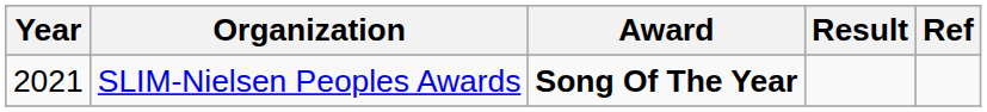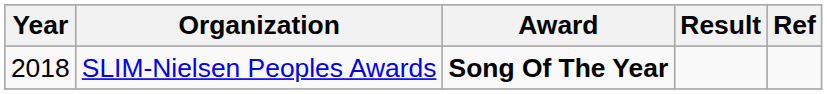SLIM-Nielsen Peoples Awards | Year: 2021 -> 2018
